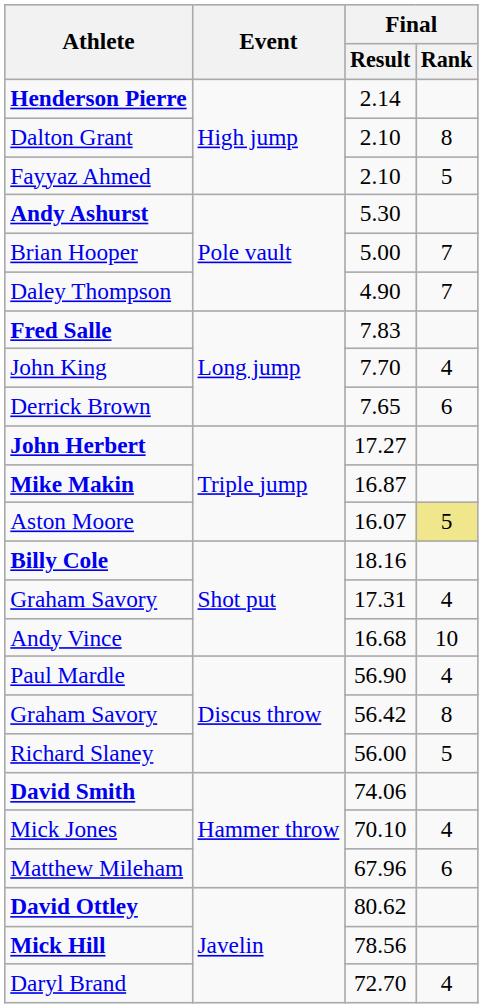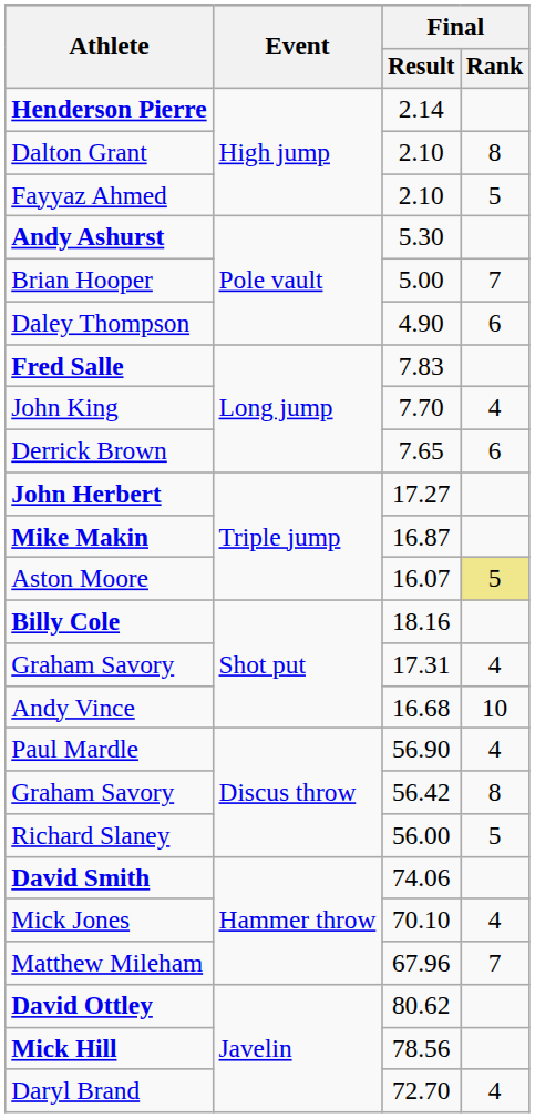Daley Thompson | Final / Rank: 7 -> 6
Matthew Mileham | Final / Rank: 6 -> 7
